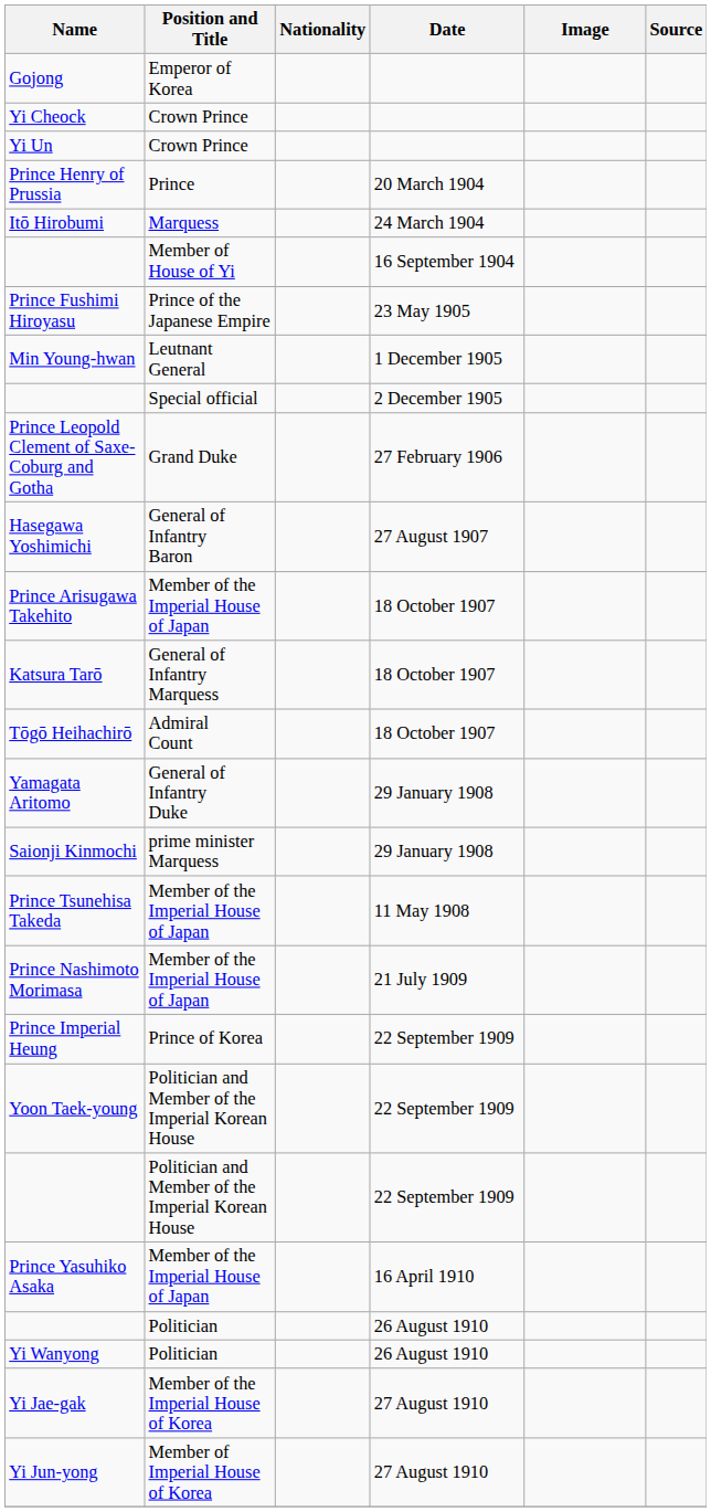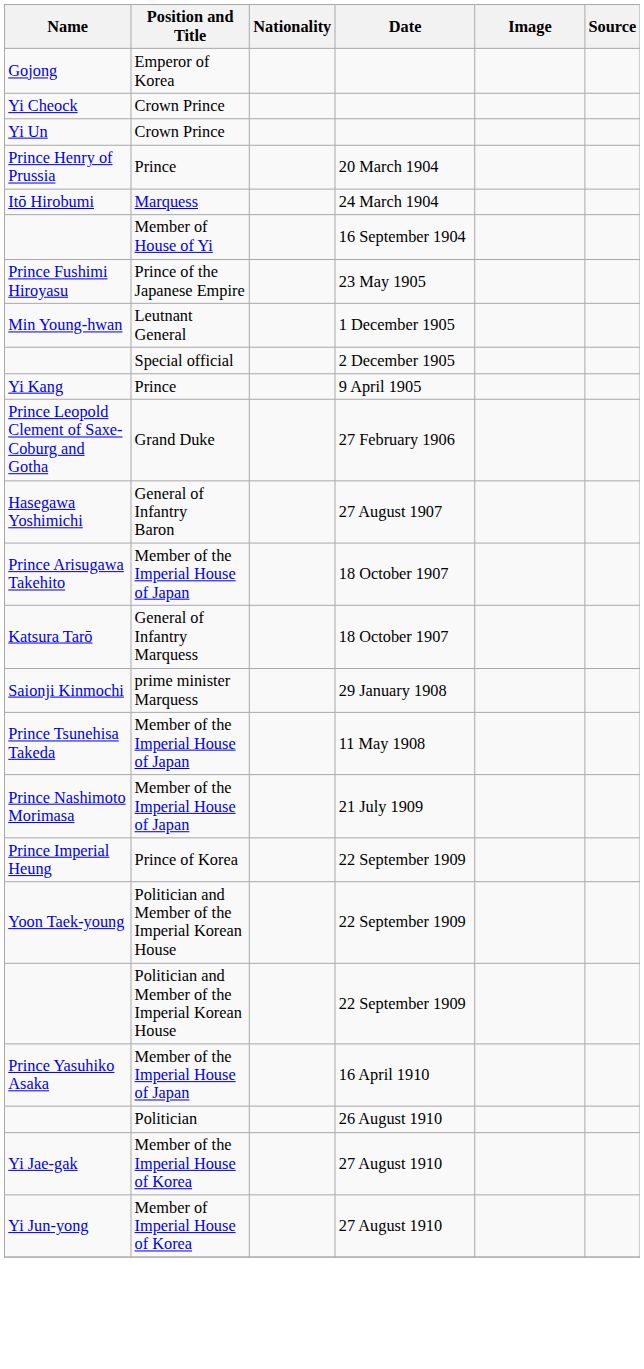+ row: Yi Kang | Prince | 9 April 1905
- row: Tōgō Heihachirō | Admiral Count | 18 October 1907
- row: Yamagata Aritomo | General of Infantry Duke | 29 January 1908
- row: Yi Wanyong | Politician | 26 August 1910
